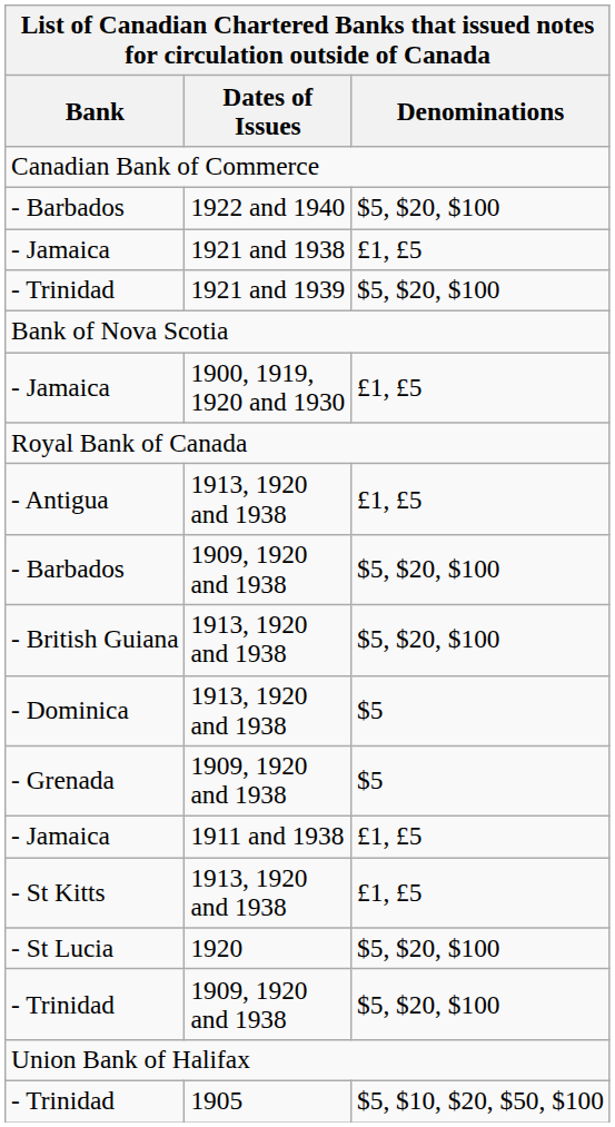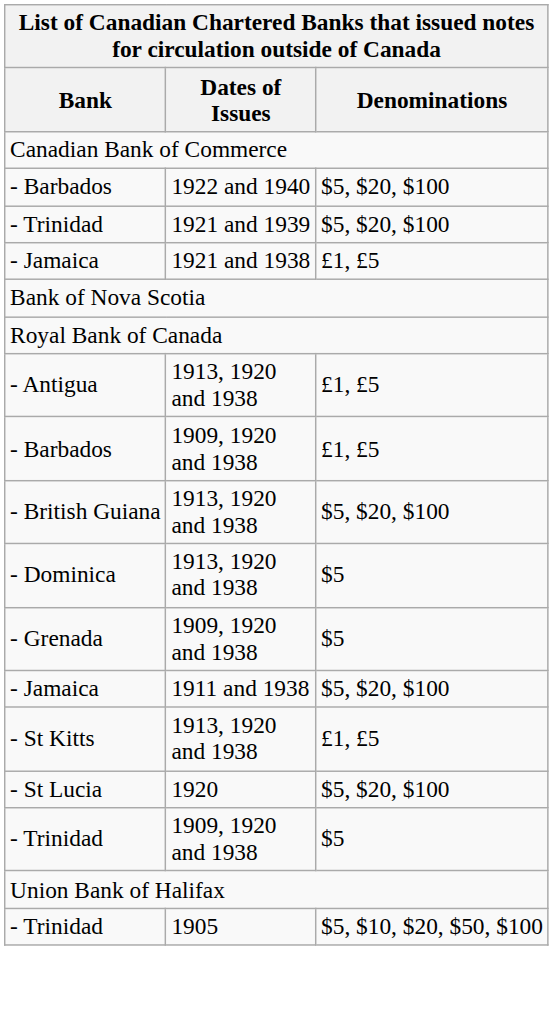rows swapped: - Jamaica / 1921 and 1938 <-> - Trinidad / 1921 and 1939
- row: - Jamaica | 1900, 1919, 1920 and 1930 | £1, £5
- Barbados / 1909, 1920 and 1938 | Denominations: $5, $20, $100 -> £1, £5
- Jamaica / 1911 and 1938 | Denominations: £1, £5 -> $5, $20, $100
- Trinidad / 1909, 1920 and 1938 | Denominations: $5, $20, $100 -> $5
